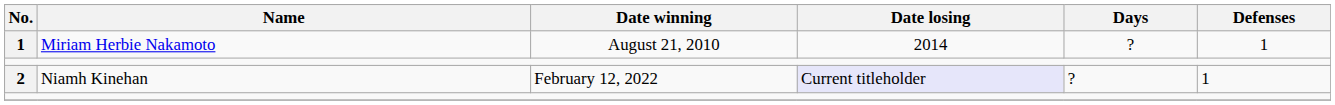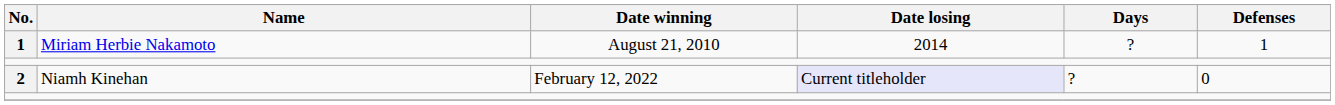2 | Defenses: 1 -> 0
